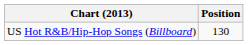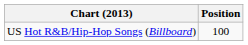US Hot R&B/Hip-Hop Songs (Billboard) | Position: 130 -> 100
